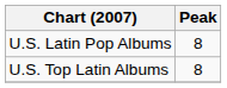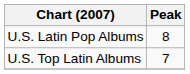U.S. Top Latin Albums | Peak: 8 -> 7
